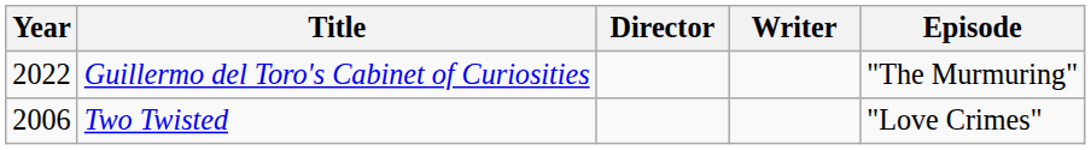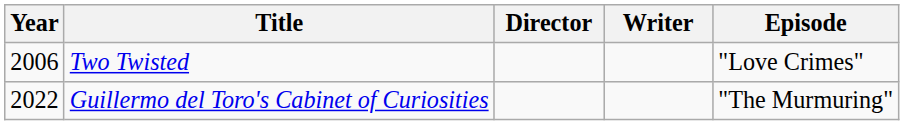rows swapped: Two Twisted <-> Guillermo del Toro's Cabinet of Curiosities
